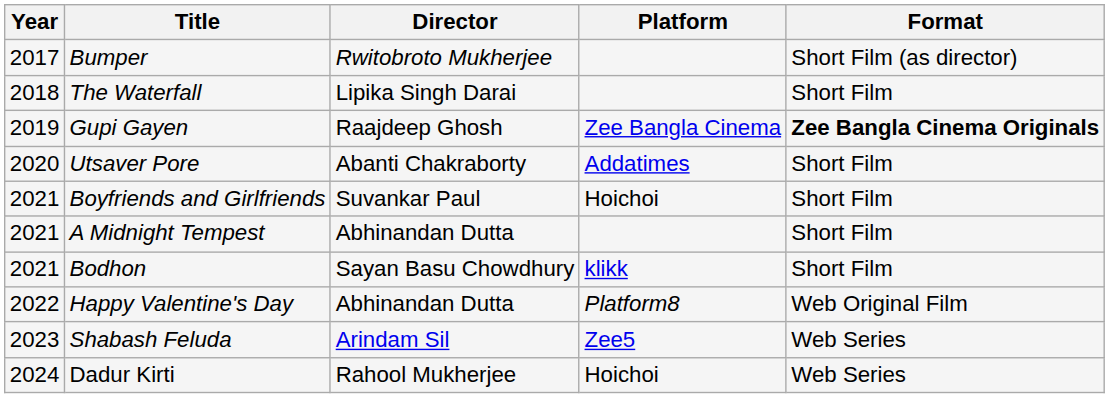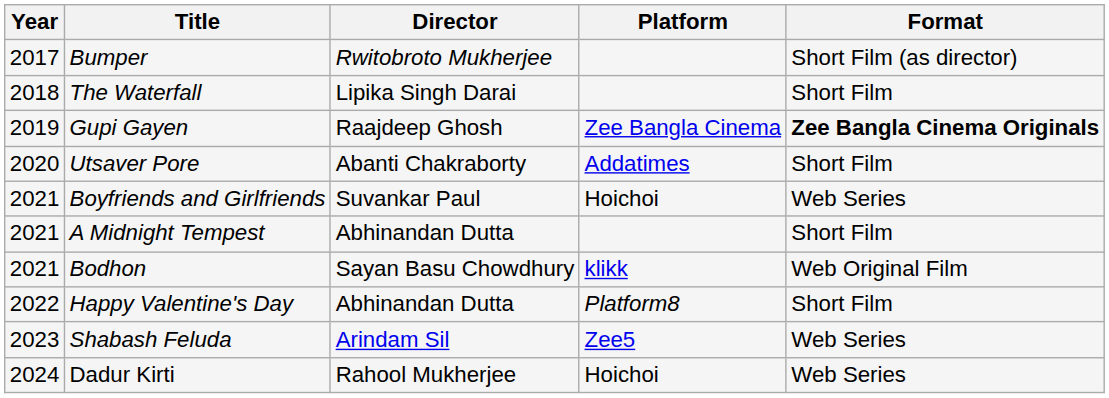Boyfriends and Girlfriends | Format: Short Film -> Web Series
Bodhon | Format: Short Film -> Web Original Film
Happy Valentine's Day | Format: Web Original Film -> Short Film
